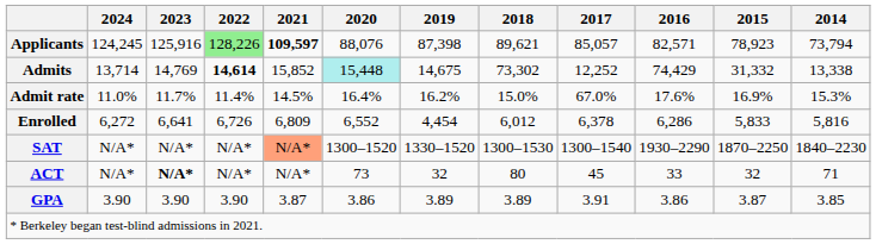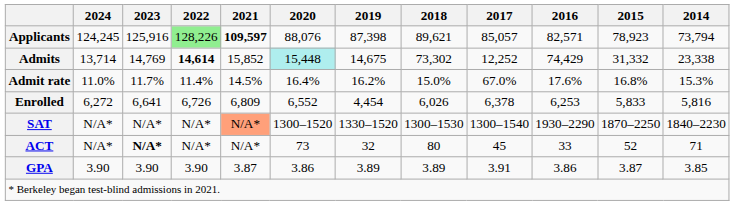Admits | 2014: 13,338 -> 23,338
Admit rate | 2015: 16.9% -> 16.8%
Enrolled | 2018: 6,012 -> 6,026
Enrolled | 2016: 6,286 -> 6,253
ACT | 2015: 32 -> 52
